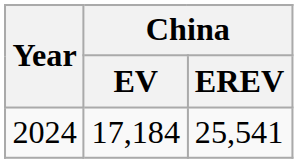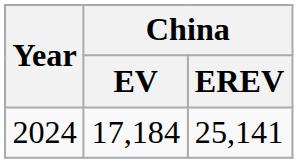2024 | China / EREV: 25,541 -> 25,141
